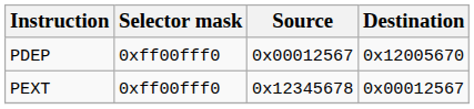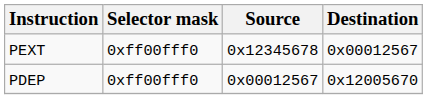rows swapped: PEXT <-> PDEP
